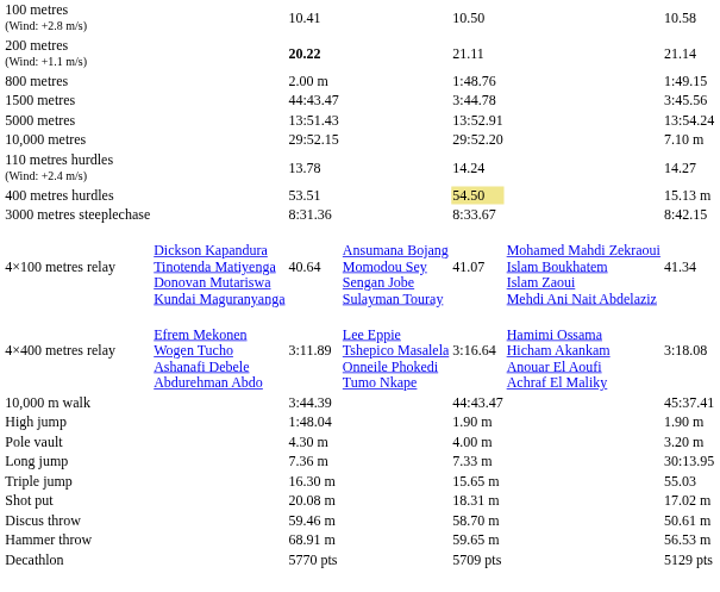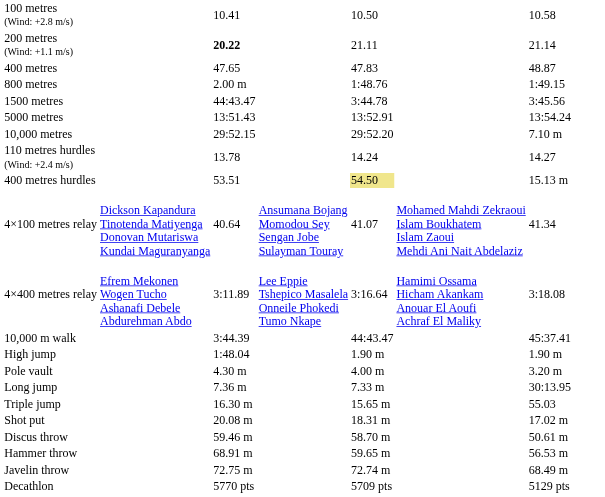+ row: 400 metres | 47.65 | 47.83 | 48.87
- row: 3000 metres steeplechase | 8:31.36 | 8:33.67 | 8:42.15
+ row: Javelin throw | 72.75 m | 72.74 m | 68.49 m
